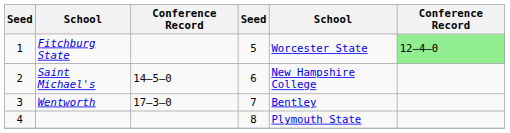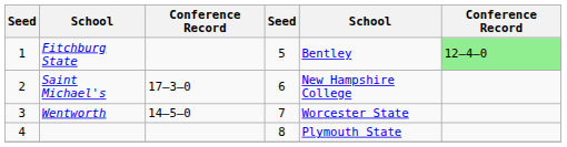Fitchburg State | column 5: Worcester State -> Bentley
Saint Michael's | column 3: 14–5–0 -> 17–3–0
Wentworth | column 3: 17–3–0 -> 14–5–0
Wentworth | column 5: Bentley -> Worcester State
